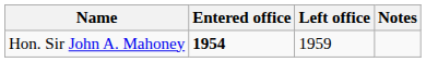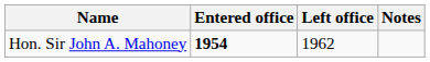Hon. Sir John A. Mahoney | Left office: 1959 -> 1962
